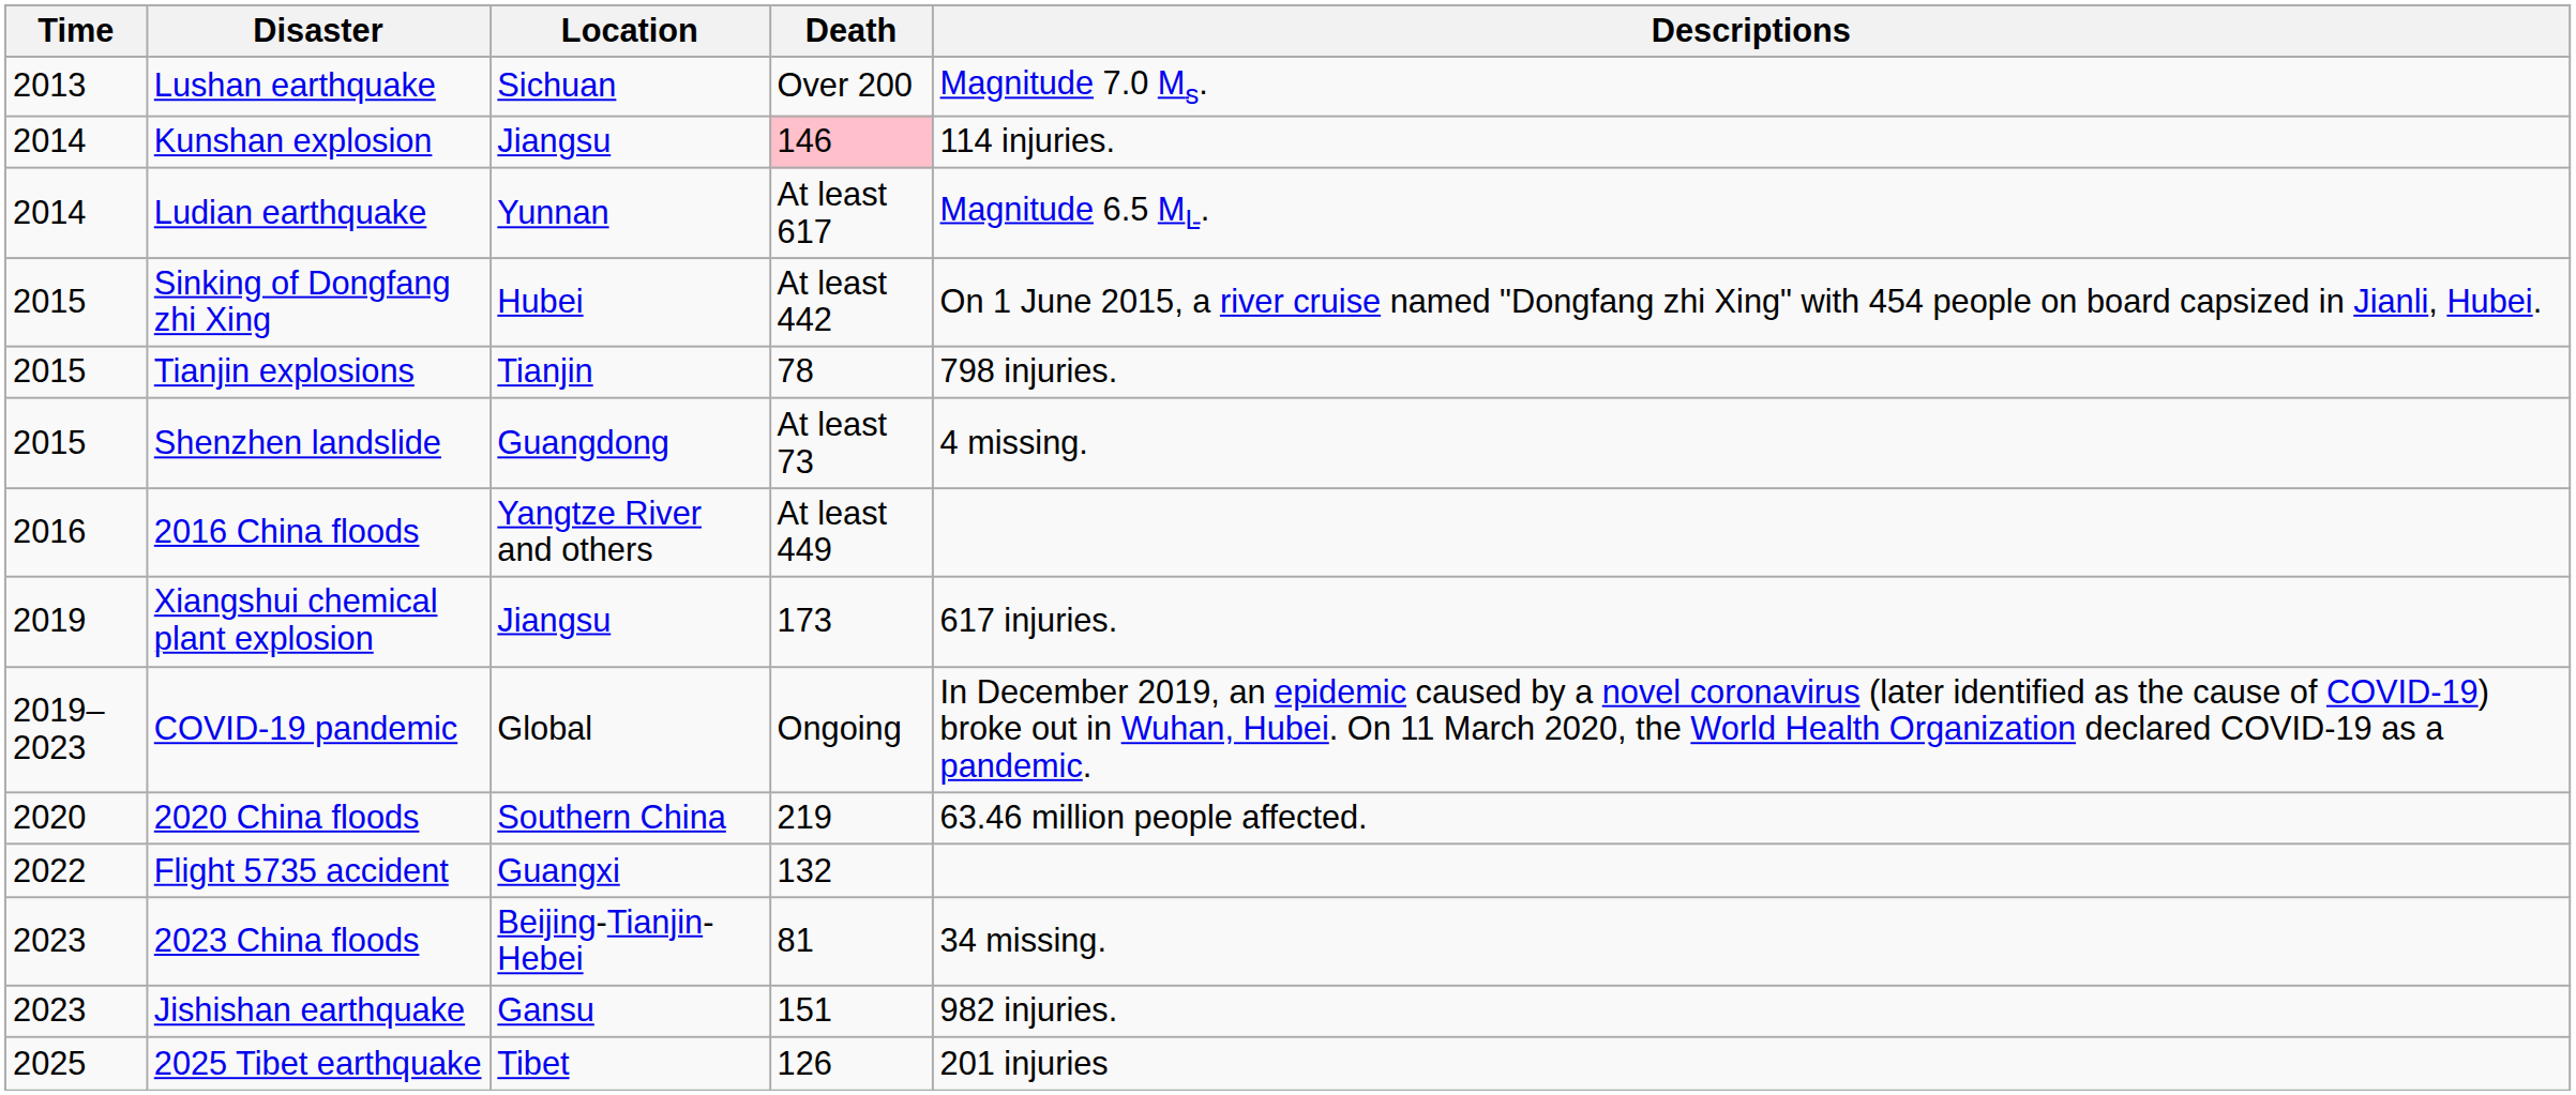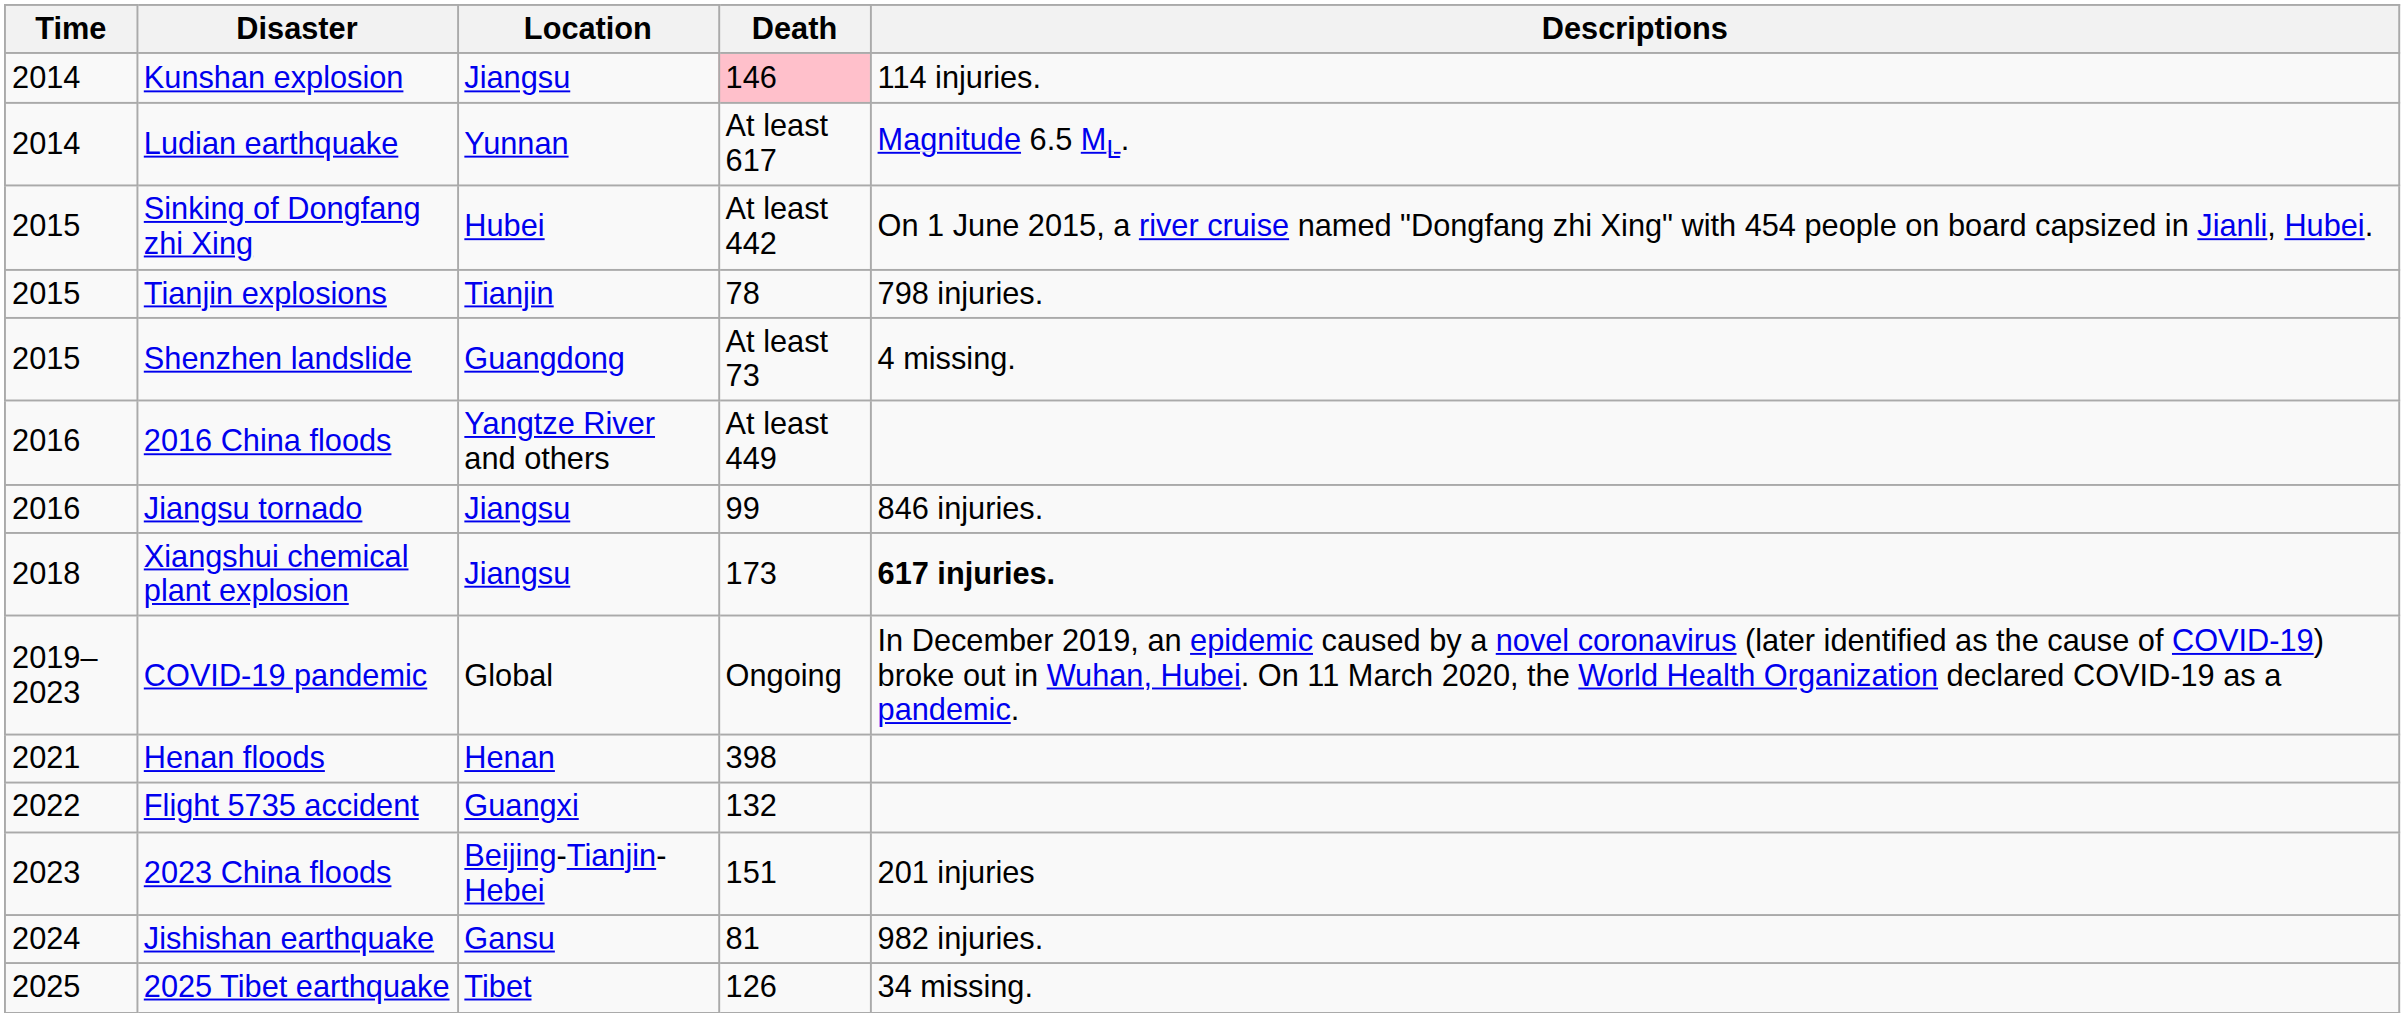- row: 2013 | Lushan earthquake | Sichuan | Over 200 | Magnitude 7.0 Ms.
+ row: 2016 | Jiangsu tornado | Jiangsu | 99 | 846 injuries.
Xiangshui chemical plant explosion | Time: 2019 -> 2018
Xiangshui chemical plant explosion | Descriptions: normal -> bold
- row: 2020 | 2020 China floods | Southern China | 219 | 63.46 million people affected.
+ row: 2021 | Henan floods | Henan | 398
2023 China floods | Death: 81 -> 151
2023 China floods | Descriptions: 34 missing. -> 201 injuries
Jishishan earthquake | Time: 2023 -> 2024
Jishishan earthquake | Death: 151 -> 81
2025 Tibet earthquake | Descriptions: 201 injuries -> 34 missing.
